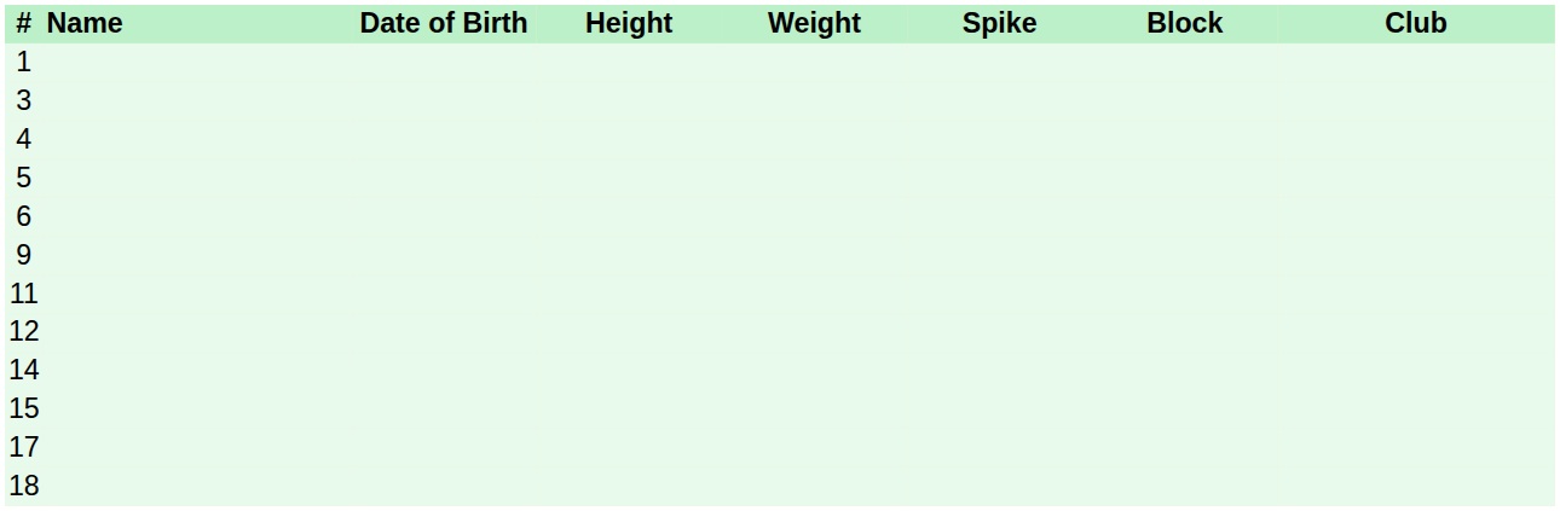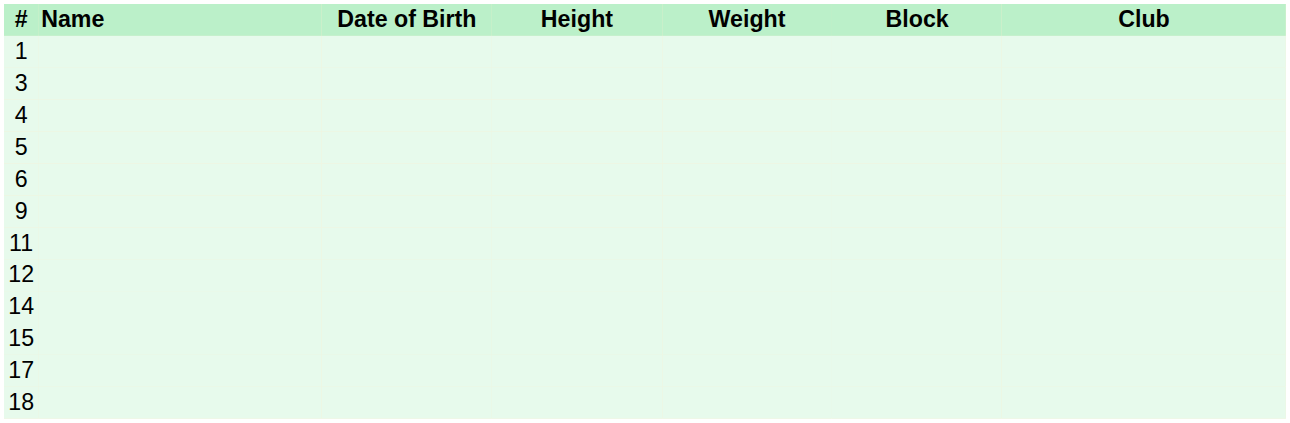- column: Spike
